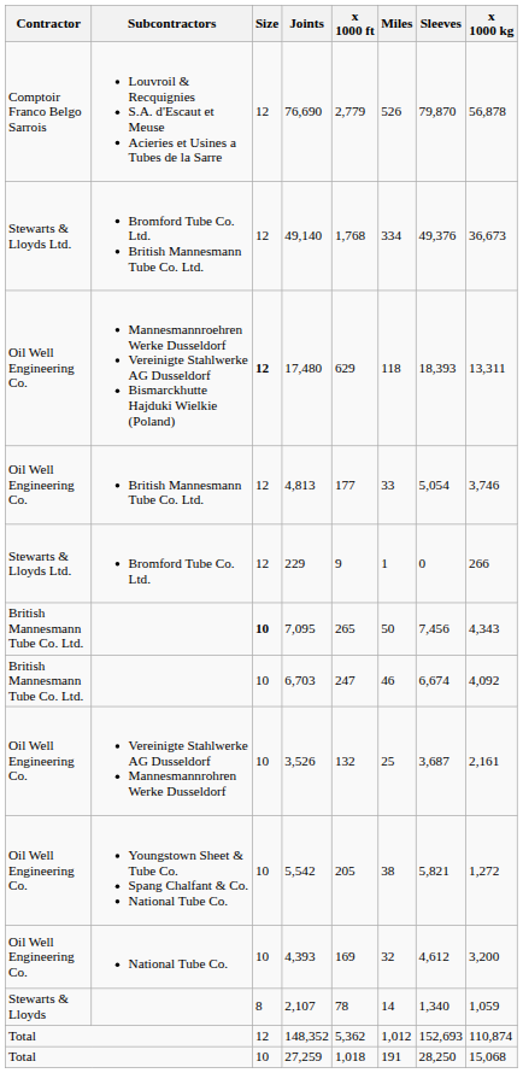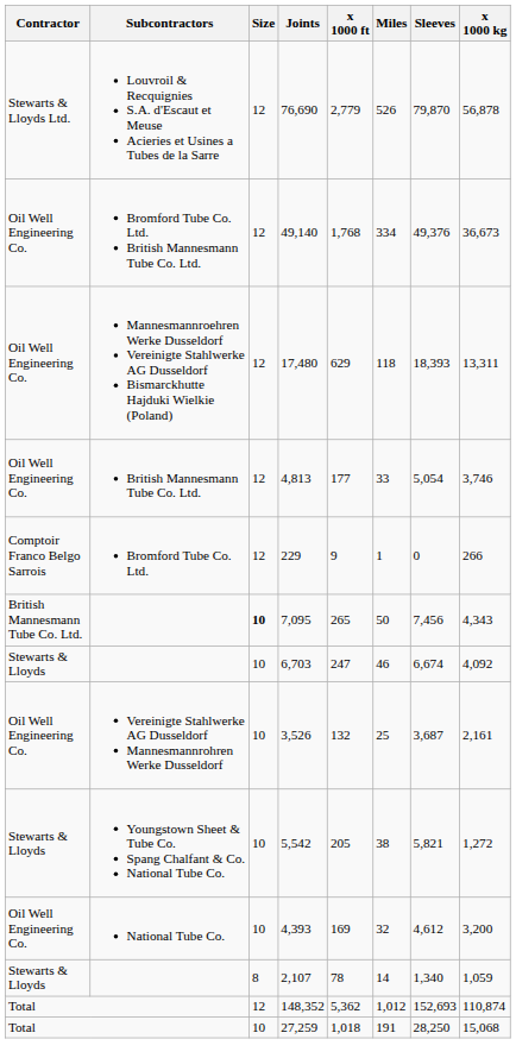76,690 | Contractor: Comptoir Franco Belgo Sarrois -> Stewarts & Lloyds Ltd.
49,140 | Contractor: Stewarts & Lloyds Ltd. -> Oil Well Engineering Co.
17,480 | Size: bold -> normal
229 | Contractor: Stewarts & Lloyds Ltd. -> Comptoir Franco Belgo Sarrois
6,703 | Contractor: British Mannesmann Tube Co. Ltd. -> Stewarts & Lloyds
5,542 | Contractor: Oil Well Engineering Co. -> Stewarts & Lloyds
